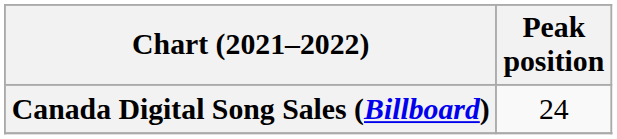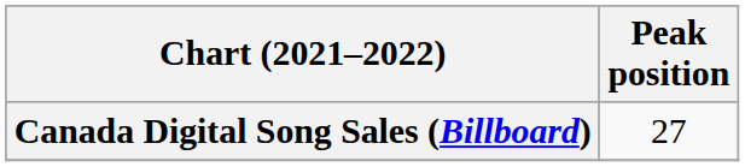Canada Digital Song Sales (Billboard) | Peak position: 24 -> 27
